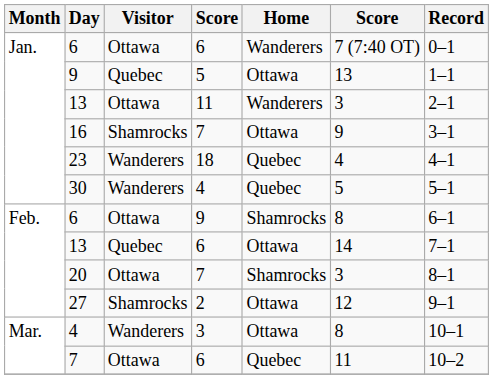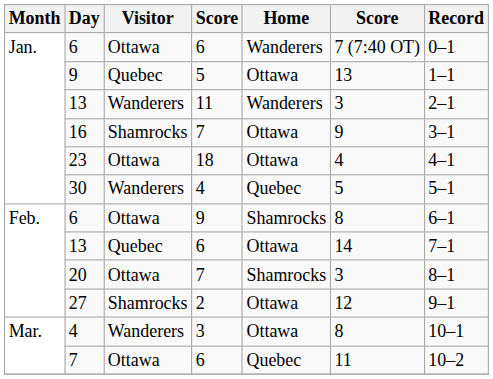13 / 11 | Visitor: Ottawa -> Wanderers
23 | Visitor: Wanderers -> Ottawa
23 | Home: Quebec -> Ottawa
